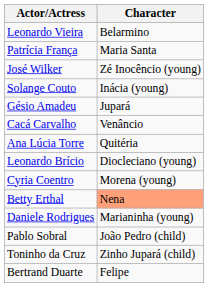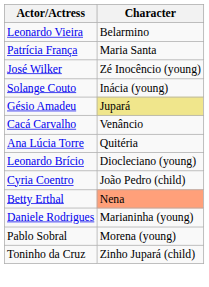Gésio Amadeu | Character: no background -> khaki background
Cyria Coentro | Character: Morena (young) -> João Pedro (child)
Pablo Sobral | Character: João Pedro (child) -> Morena (young)
- row: Bertrand Duarte | Felipe
